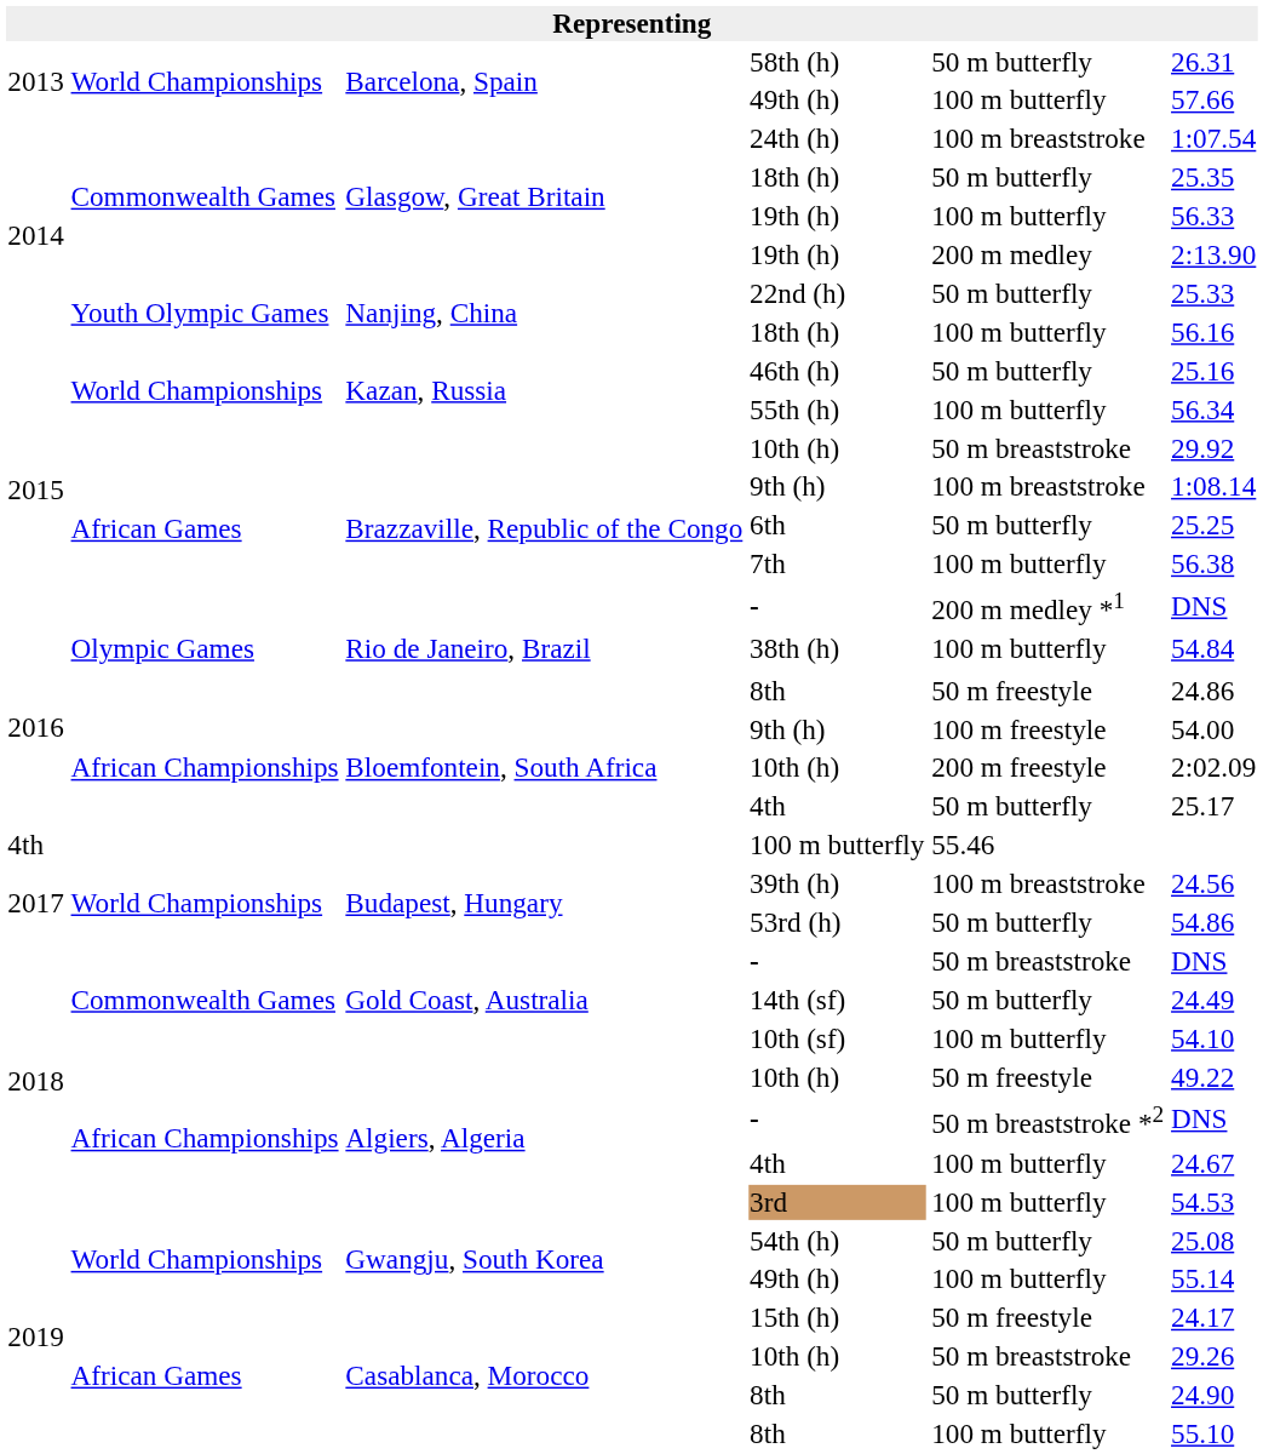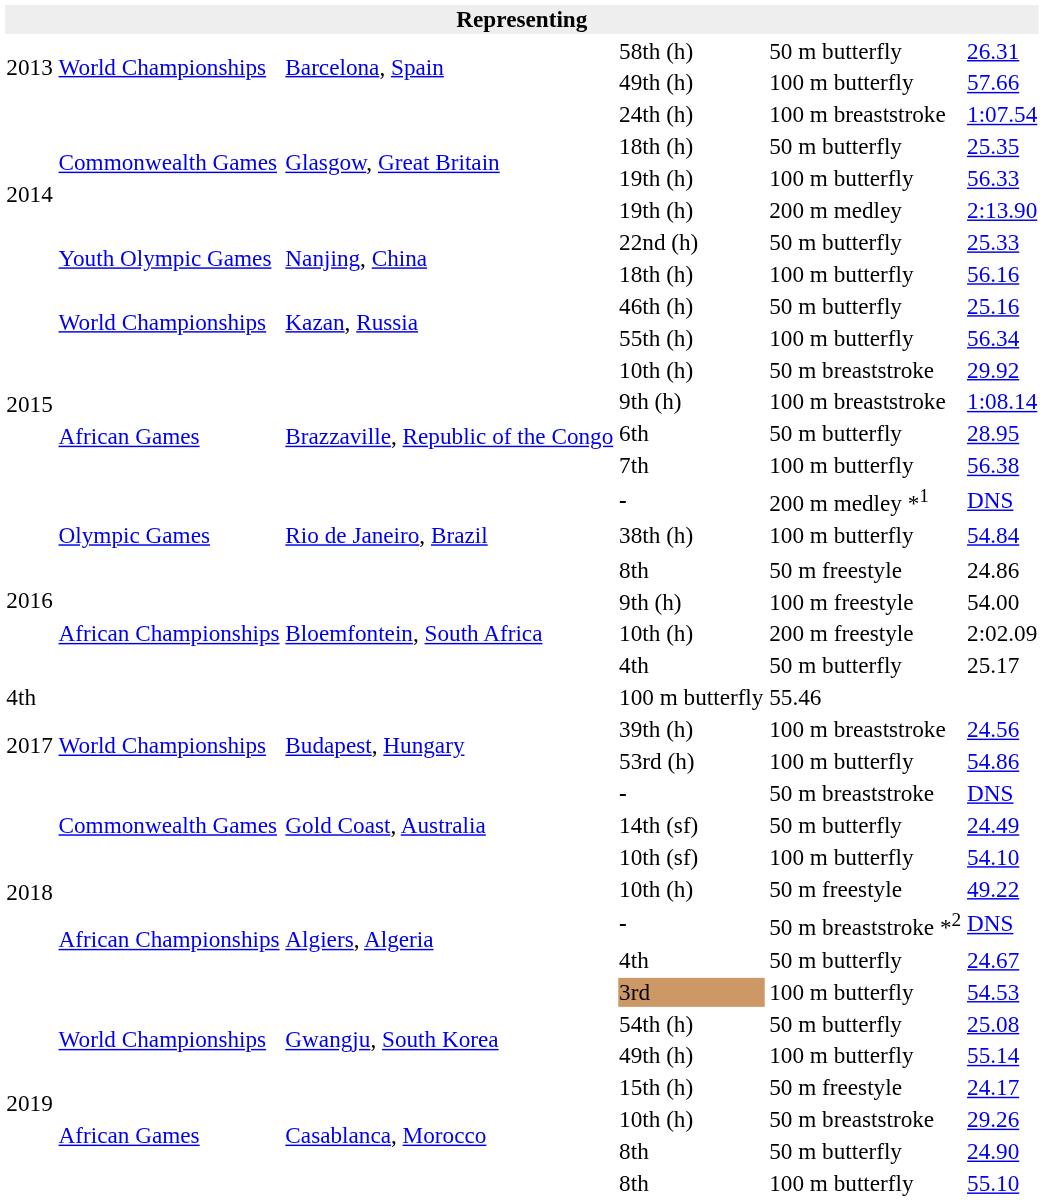6th | column 6: 25.25 -> 28.95
53rd (h) | column 5: 50 m butterfly -> 100 m butterfly
Algiers, Algeria / 4th | column 5: 100 m butterfly -> 50 m butterfly
